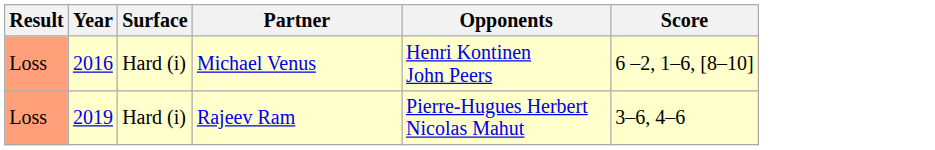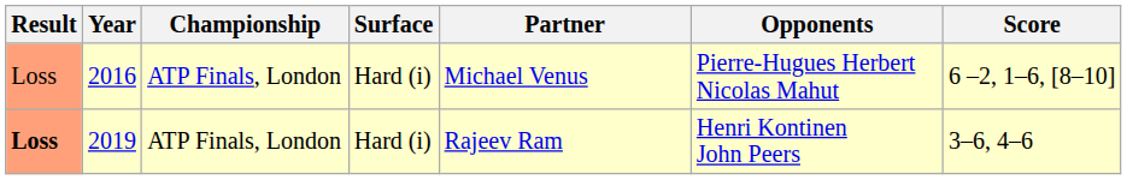+ column: Championship | ATP Finals, London | ATP Finals, London
2016 | Opponents: Henri Kontinen John Peers -> Pierre-Hugues Herbert Nicolas Mahut
2019 | Result: normal -> bold
2019 | Opponents: Pierre-Hugues Herbert Nicolas Mahut -> Henri Kontinen John Peers
